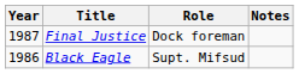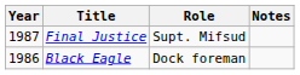Final Justice | Role: Dock foreman -> Supt. Mifsud
Black Eagle | Role: Supt. Mifsud -> Dock foreman
